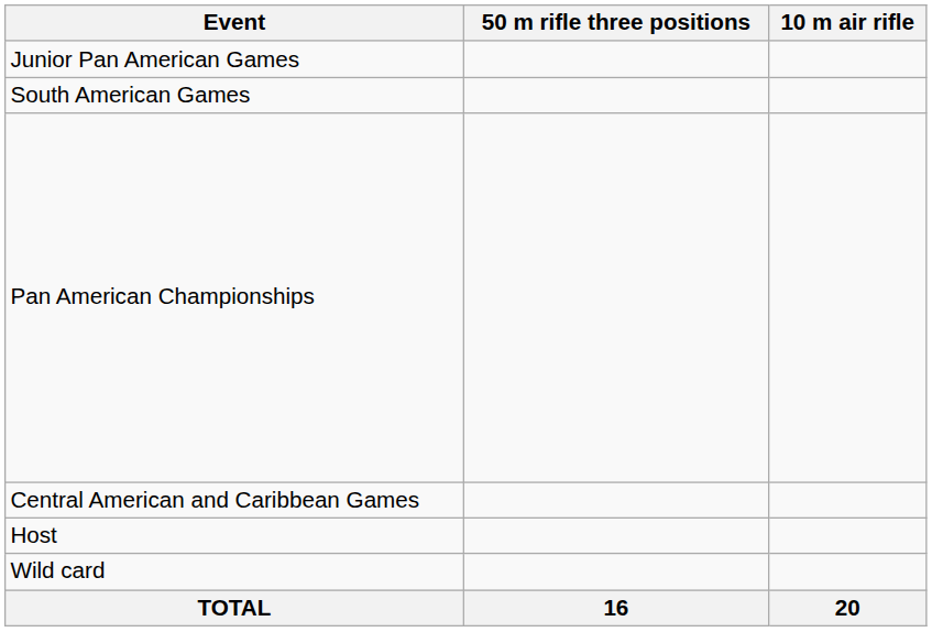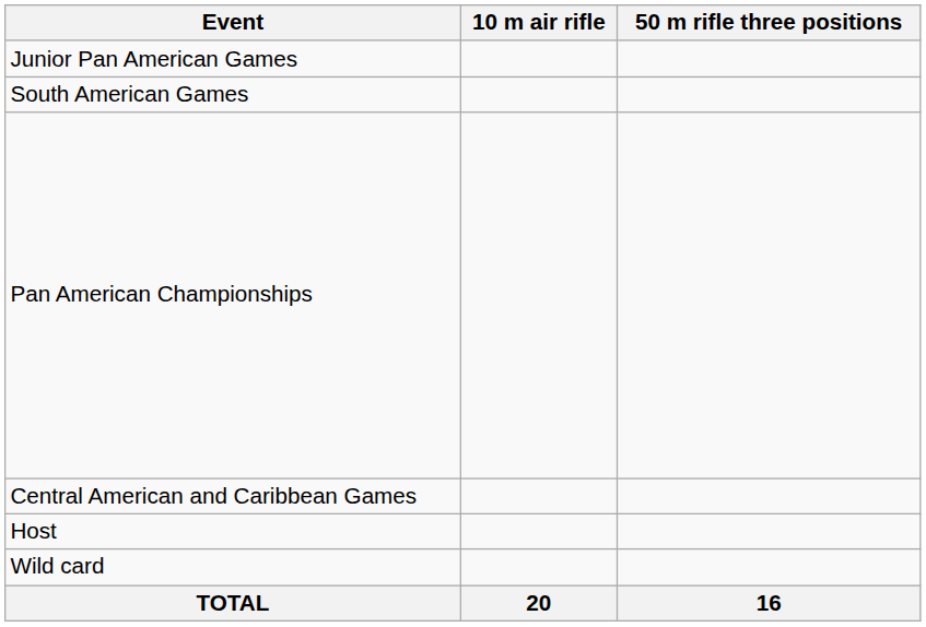columns swapped: 10 m air rifle <-> 50 m rifle three positions
